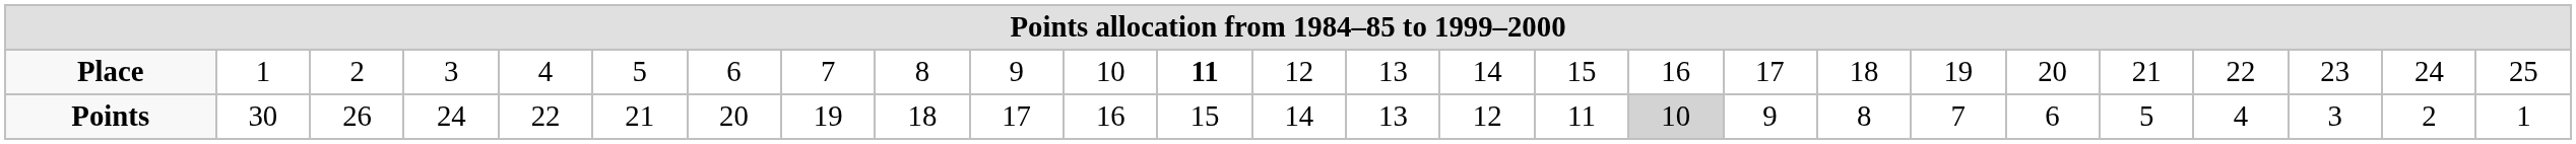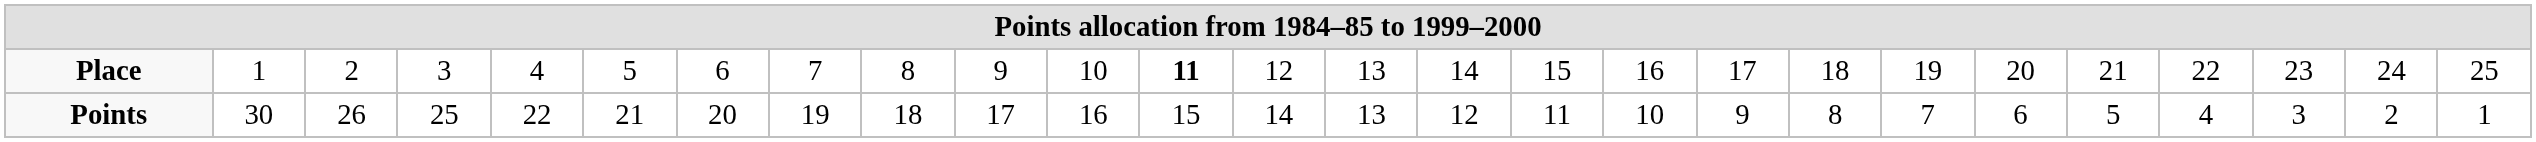Points | column 4: 24 -> 25
Points | column 17: lightgrey background -> no background
